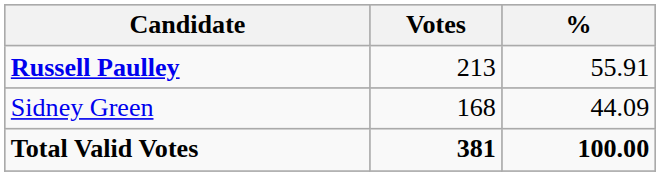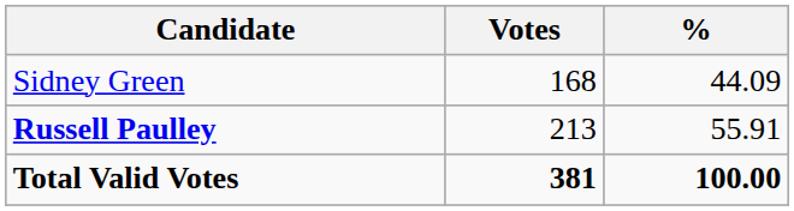rows swapped: Russell Paulley <-> Sidney Green
